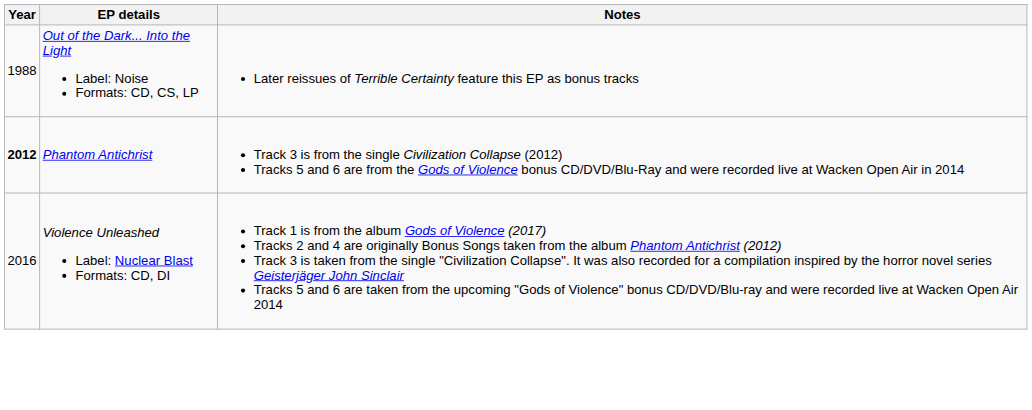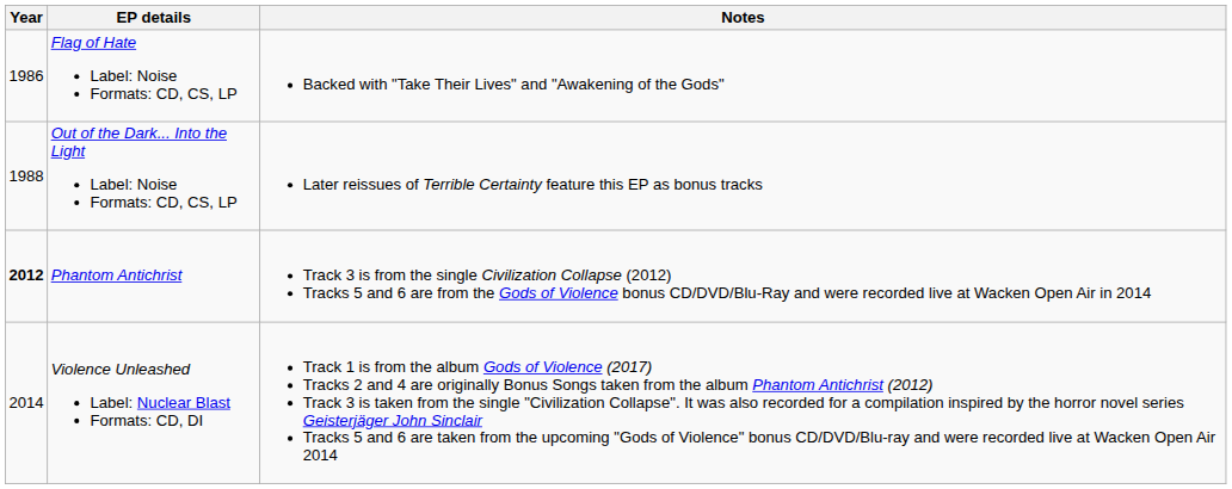+ row: 1986 | Flag of Hate Label: Noise Formats: CD, CS, LP | Backed with "Take Their Lives" and "Awakening of the Gods"
Violence Unleashed Label: Nuclear Blast Formats: CD, DI | Year: 2016 -> 2014
